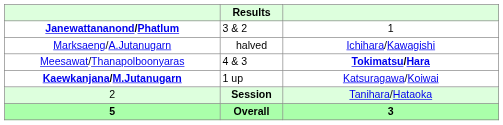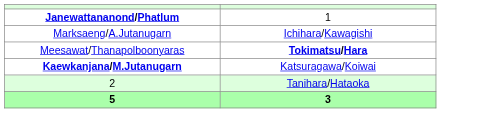- column: Results | 3 & 2 | halved | 4 & 3 | 1 up | Session | Overall
